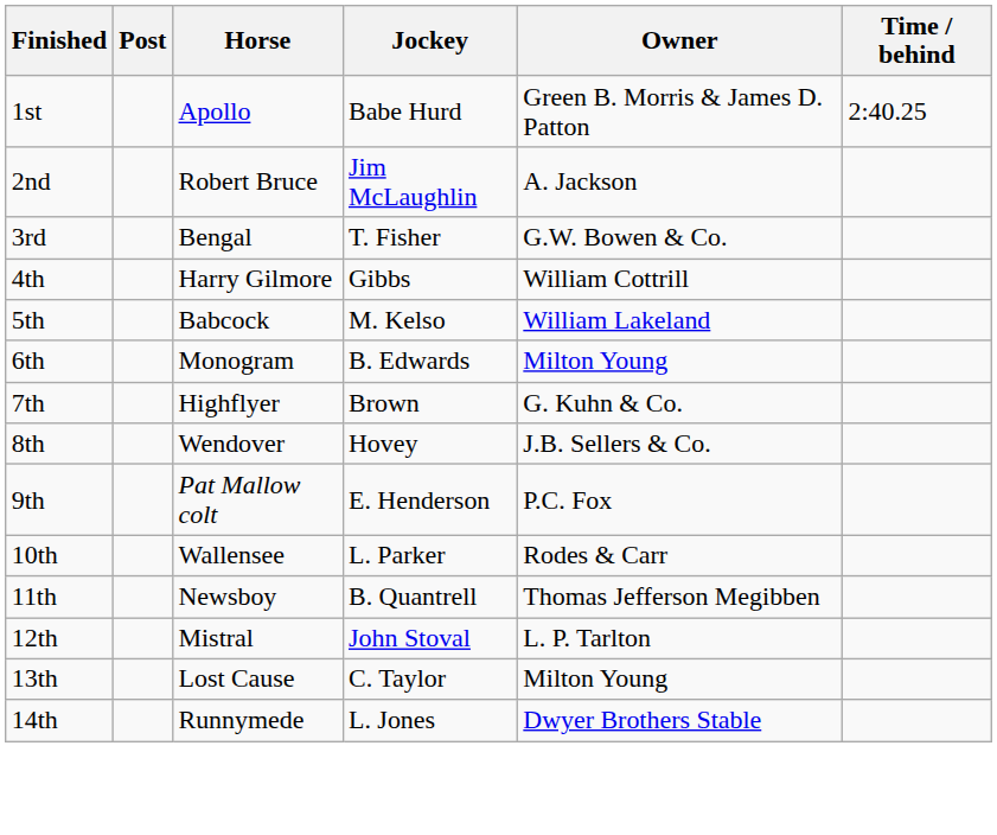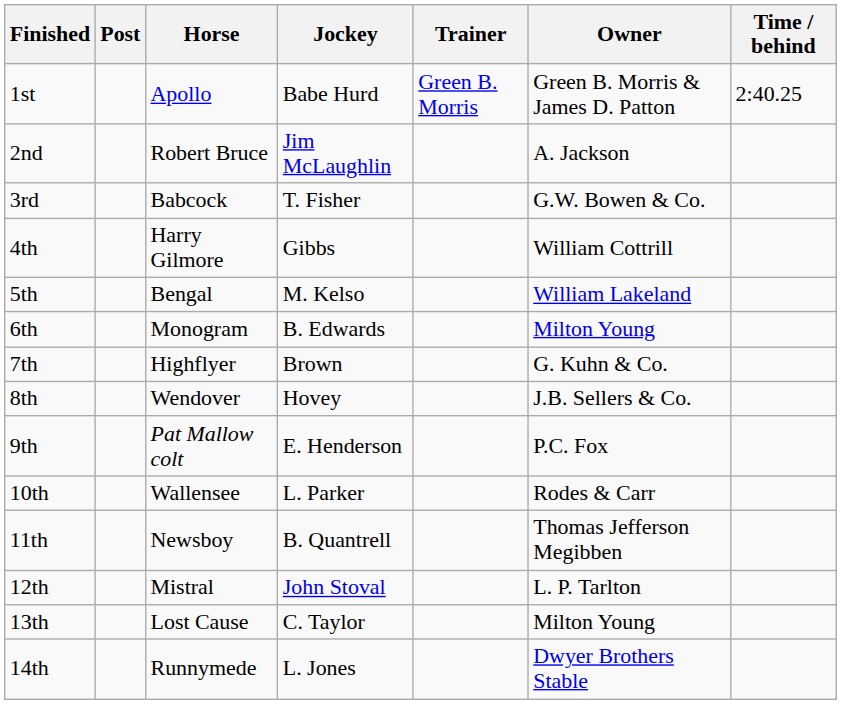+ column: Trainer | Green B. Morris
3rd | Horse: Bengal -> Babcock
5th | Horse: Babcock -> Bengal
